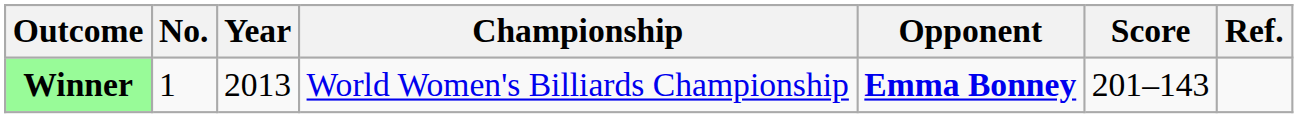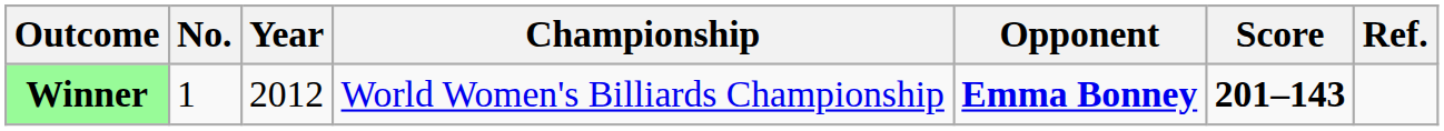Winner | Year: 2013 -> 2012
Winner | Score: normal -> bold
